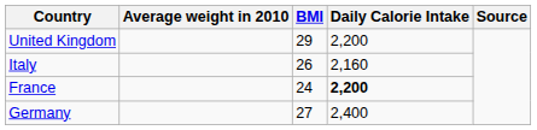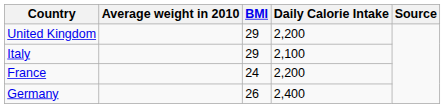Italy | BMI: 26 -> 29
Italy | Daily Calorie Intake: 2,160 -> 2,100
France | Daily Calorie Intake: bold -> normal
Germany | BMI: 27 -> 26
